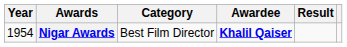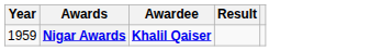- column: Category | Best Film Director
Nigar Awards | Year: 1954 -> 1959
